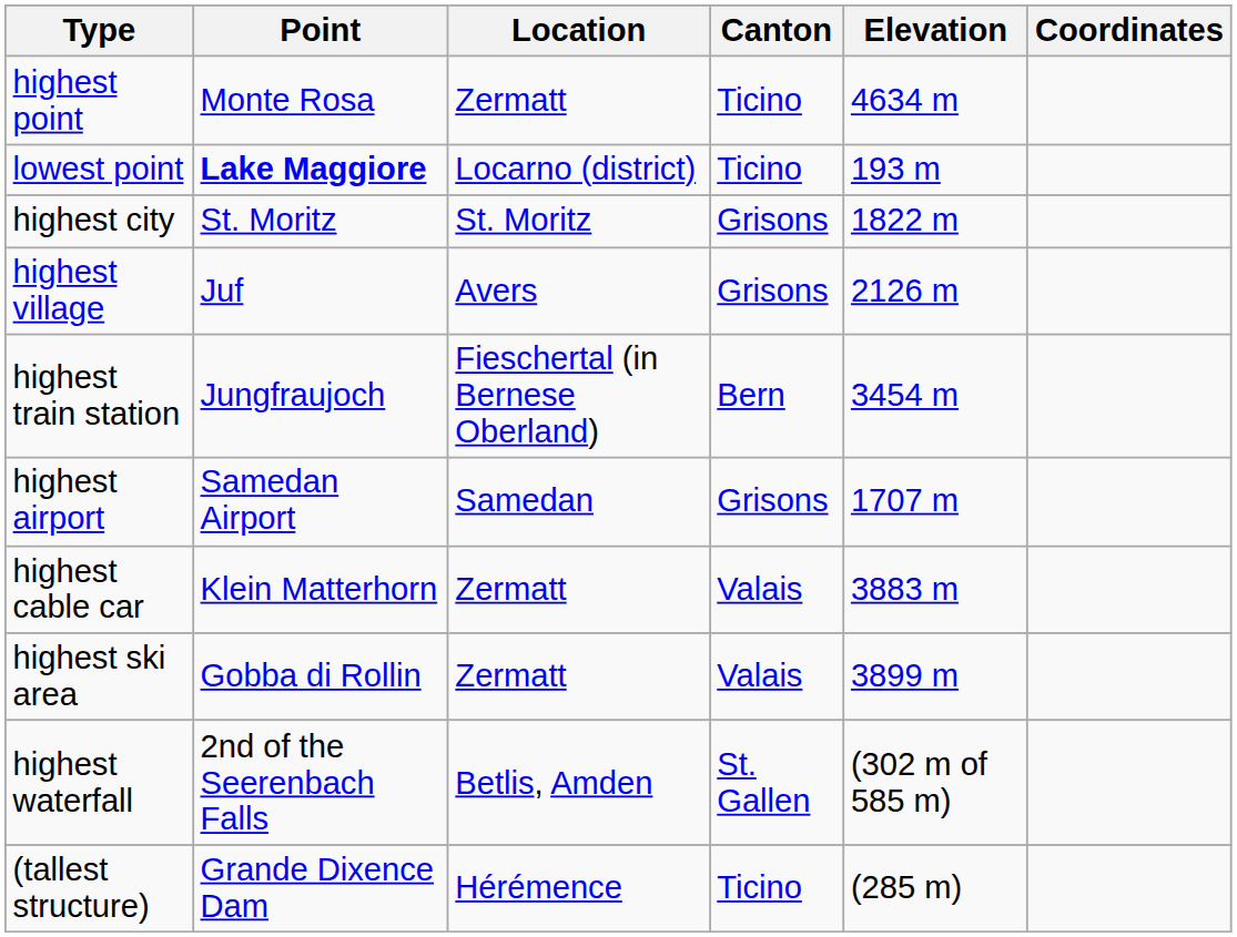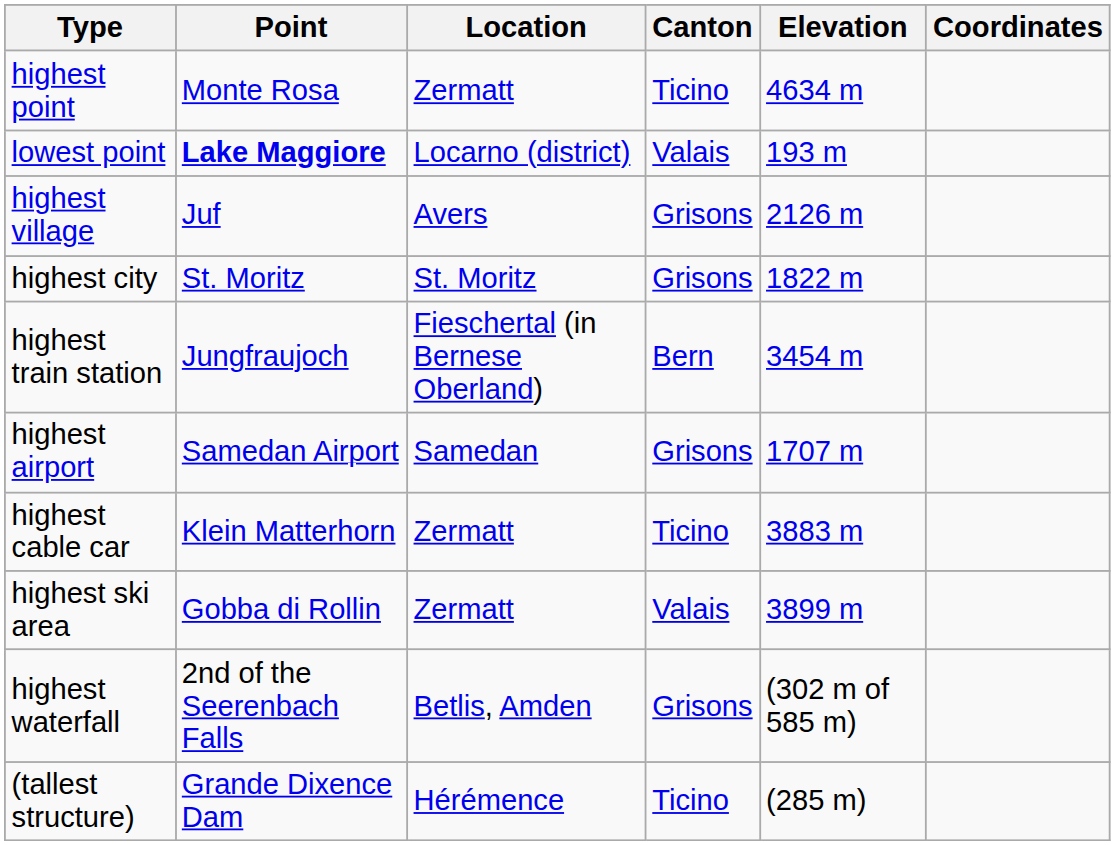lowest point | Canton: Ticino -> Valais
rows swapped: highest city <-> highest village
highest cable car | Canton: Valais -> Ticino
highest waterfall | Canton: St. Gallen -> Grisons
